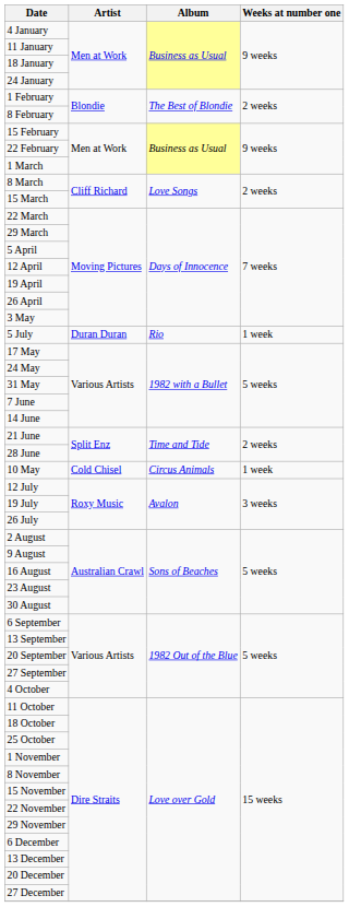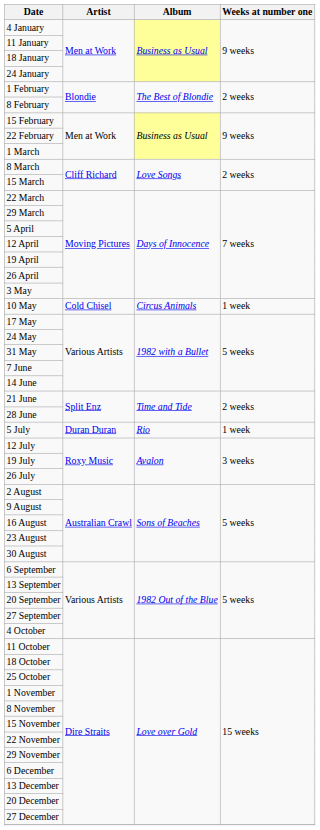rows swapped: 10 May <-> 5 July
